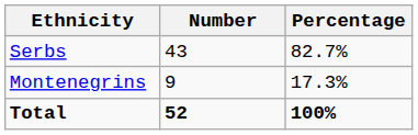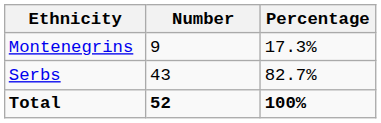rows swapped: Serbs <-> Montenegrins
